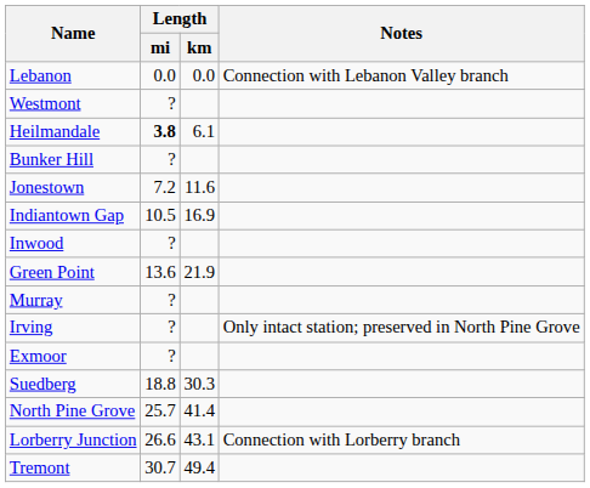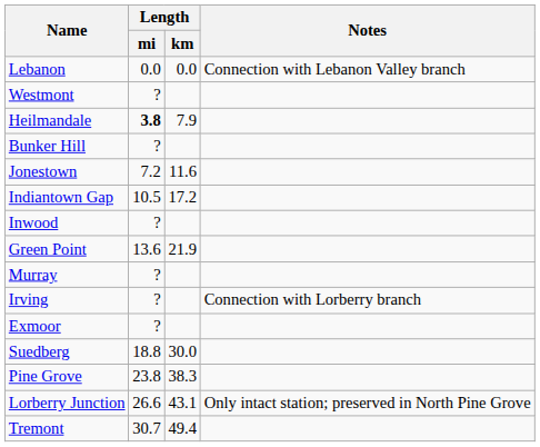Heilmandale | Length / km: 6.1 -> 7.9
Indiantown Gap | Length / km: 16.9 -> 17.2
Irving | Notes: Only intact station; preserved in North Pine Grove -> Connection with Lorberry branch
Suedberg | Length / km: 30.3 -> 30.0
+ row: Pine Grove | 23.8 | 38.3
- row: North Pine Grove | 25.7 | 41.4
Lorberry Junction | Notes: Connection with Lorberry branch -> Only intact station; preserved in North Pine Grove
